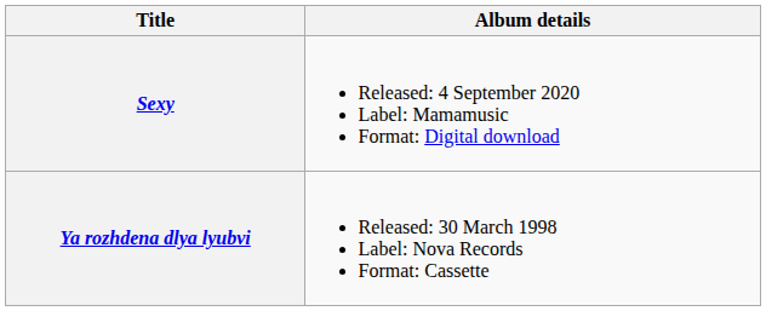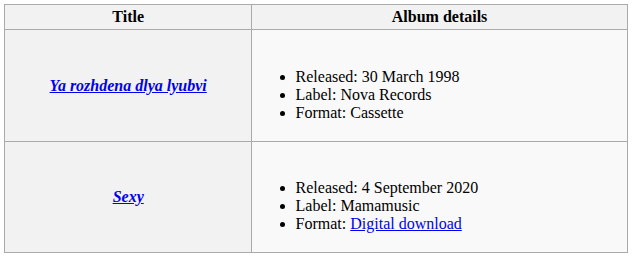rows swapped: Ya rozhdena dlya lyubvi <-> Sexy
